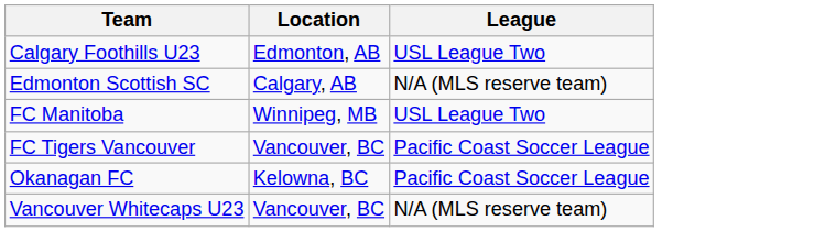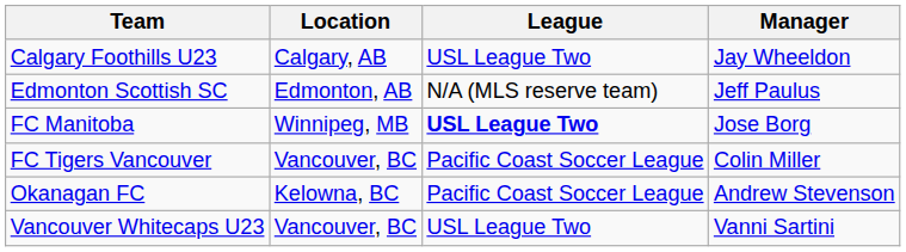+ column: Manager | Jay Wheeldon | Jeff Paulus | Jose Borg | Colin Miller | Andrew Stevenson | Vanni Sartini
Calgary Foothills U23 | Location: Edmonton, AB -> Calgary, AB
Edmonton Scottish SC | Location: Calgary, AB -> Edmonton, AB
FC Manitoba | League: normal -> bold
Vancouver Whitecaps U23 | League: N/A (MLS reserve team) -> USL League Two
